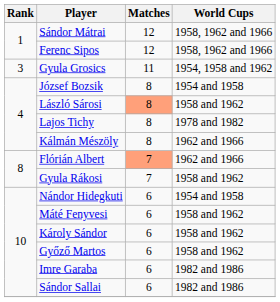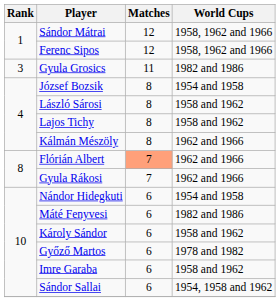Gyula Grosics | World Cups: 1954, 1958 and 1962 -> 1982 and 1986
László Sárosi | Matches: lightsalmon background -> no background
Lajos Tichy | World Cups: 1978 and 1982 -> 1958 and 1962
Gyula Rákosi | World Cups: 1958 and 1962 -> 1962 and 1966
Máté Fenyvesi | World Cups: 1958 and 1962 -> 1982 and 1986
Győző Martos | World Cups: 1958 and 1962 -> 1978 and 1982
Imre Garaba | World Cups: 1982 and 1986 -> 1958 and 1962
Sándor Sallai | World Cups: 1982 and 1986 -> 1954, 1958 and 1962
